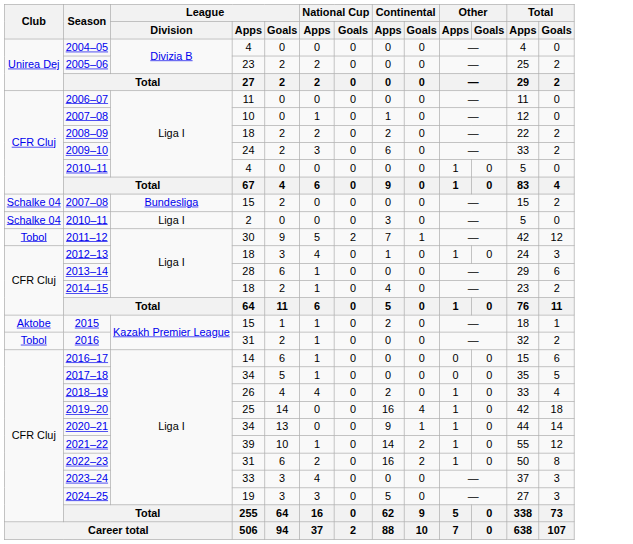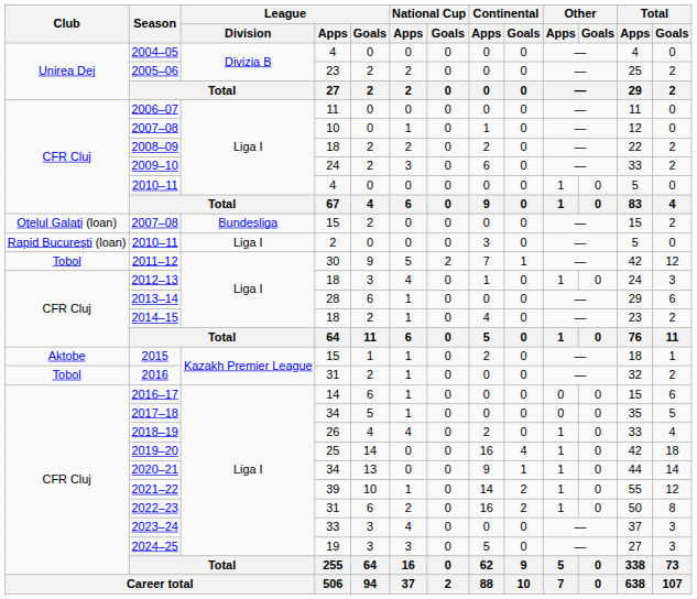2007–08 / 15 | Club: Schalke 04 -> Oțelul Galați (loan)
2010–11 / 2 | Club: Schalke 04 -> Rapid București (loan)
